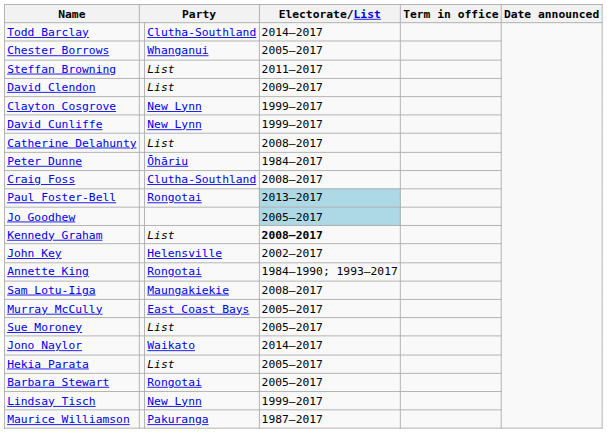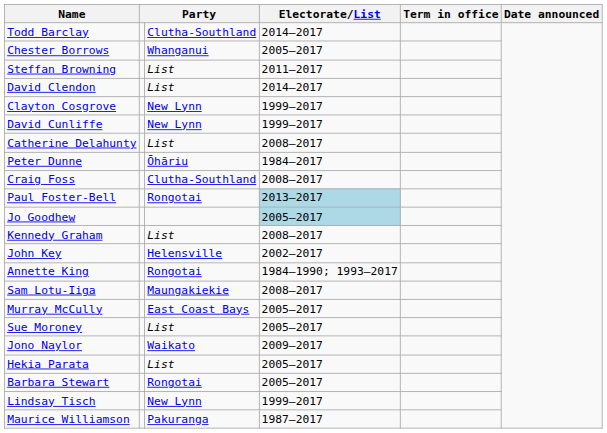David Clendon | Electorate/List: 2009–2017 -> 2014–2017
Kennedy Graham | Electorate/List: bold -> normal
Jono Naylor | Electorate/List: 2014–2017 -> 2009–2017
